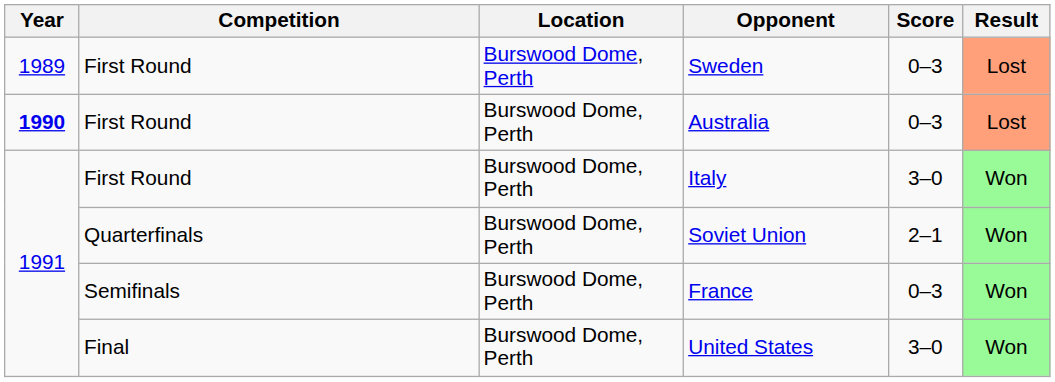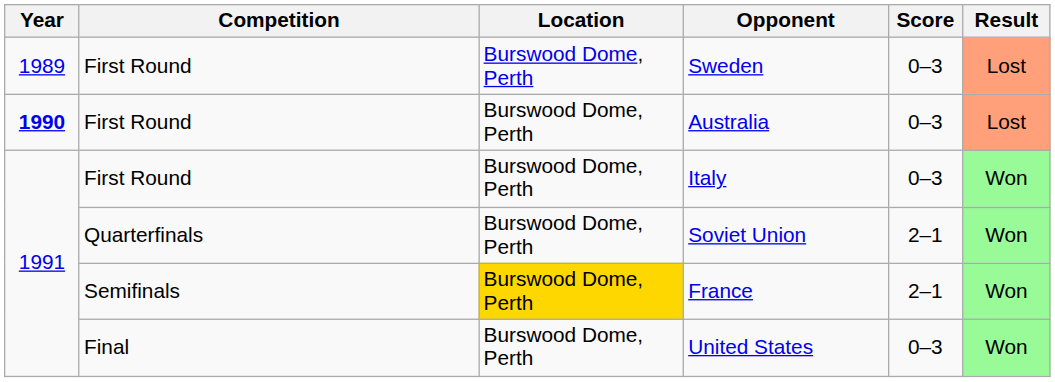Italy | Score: 3–0 -> 0–3
France | Location: no background -> gold background
France | Score: 0–3 -> 2–1
United States | Score: 3–0 -> 0–3
